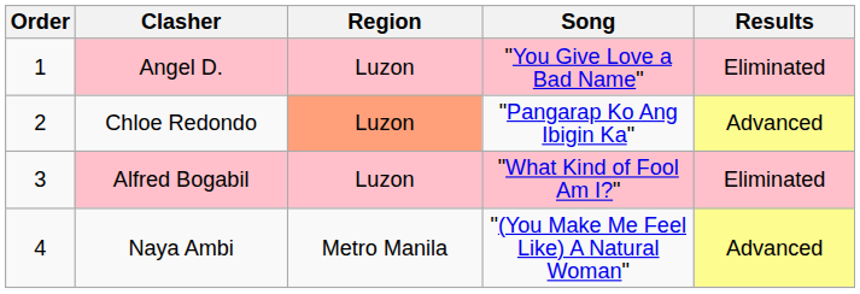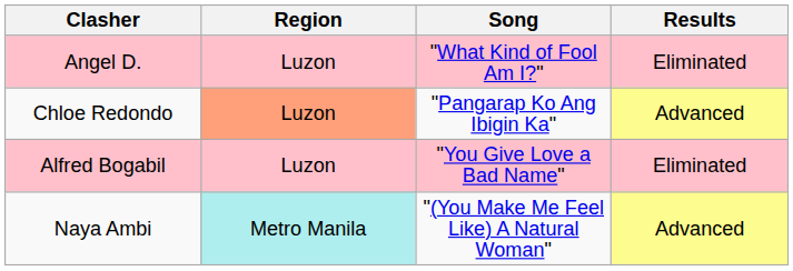- column: Order | 1 | 2 | 3 | 4
Angel D. | Song: "You Give Love a Bad Name" -> "What Kind of Fool Am I?"
Alfred Bogabil | Song: "What Kind of Fool Am I?" -> "You Give Love a Bad Name"
Naya Ambi | Region: no background -> paleturquoise background
